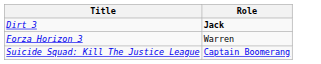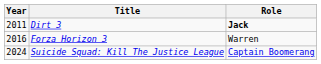+ column: Year | 2011 | 2016 | 2024
